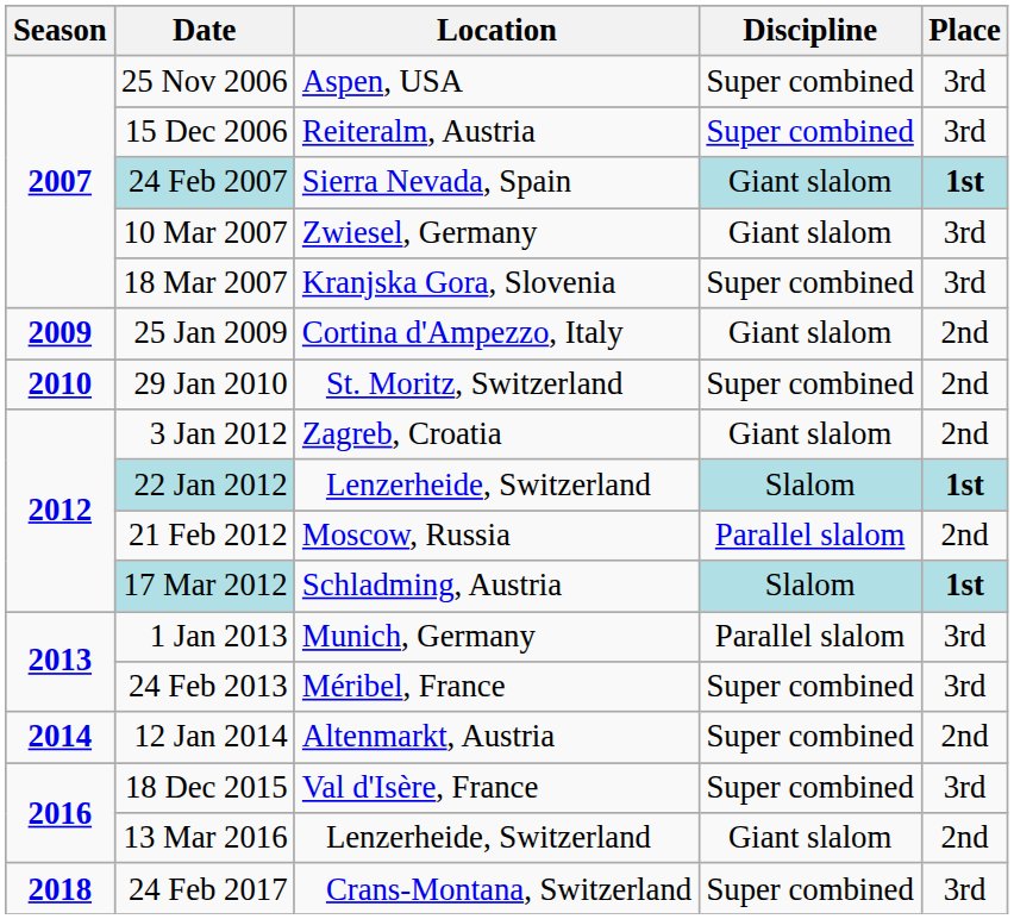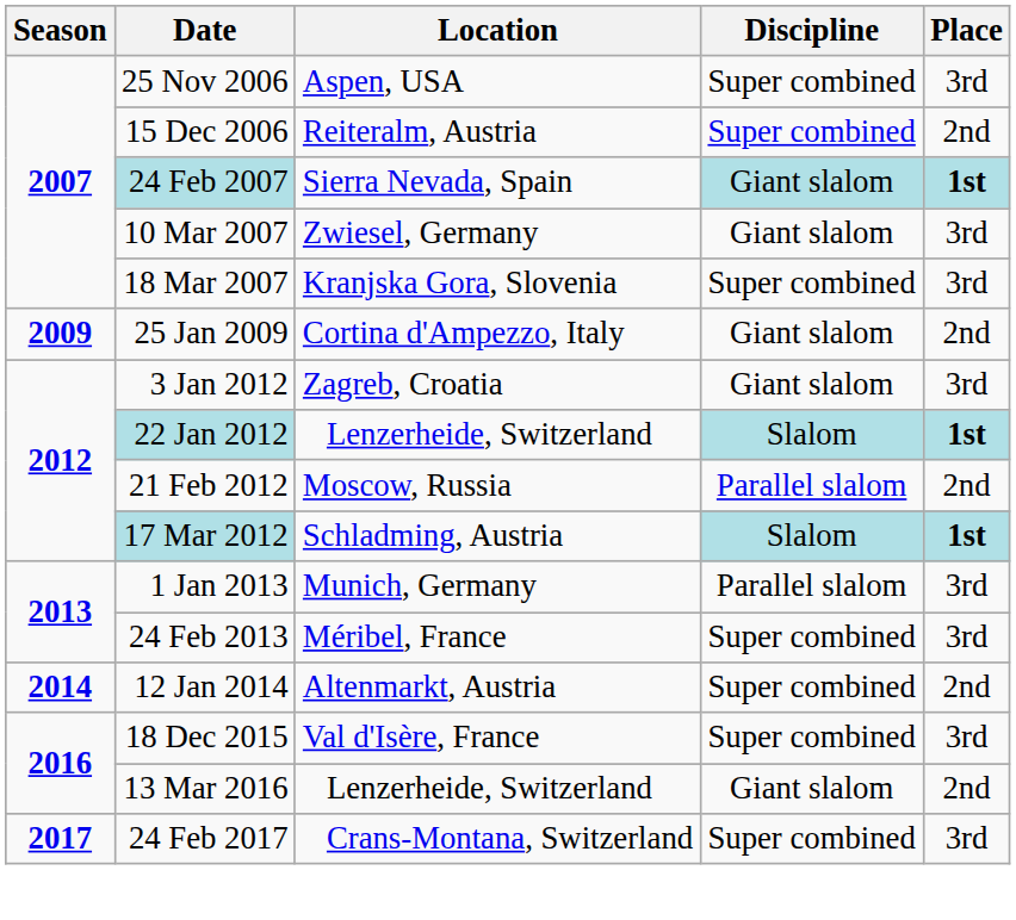15 Dec 2006 | Place: 3rd -> 2nd
- row: 2010 | 29 Jan 2010 | St. Moritz, Switzerland | Super combined | 2nd
3 Jan 2012 | Place: 2nd -> 3rd
24 Feb 2017 | Season: 2018 -> 2017
